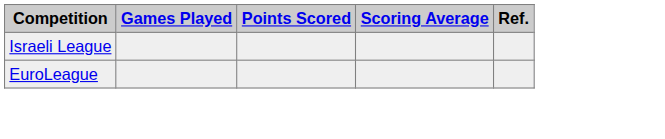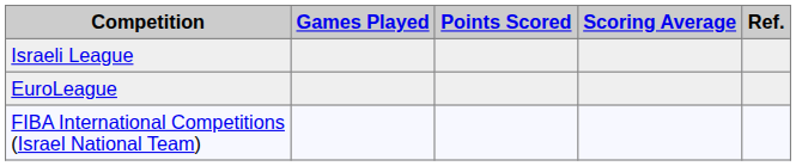+ row: FIBA International Competitions (Israel National Team)
